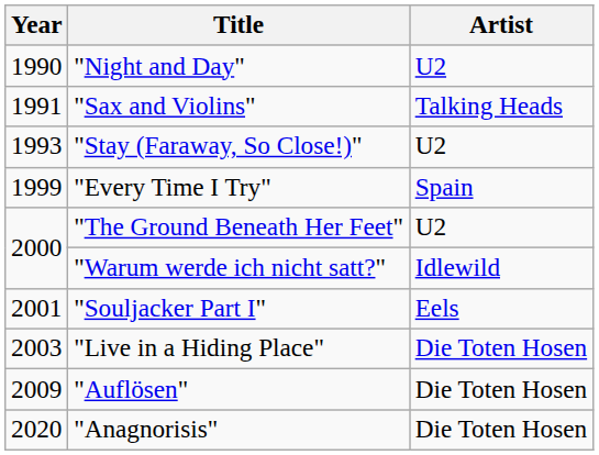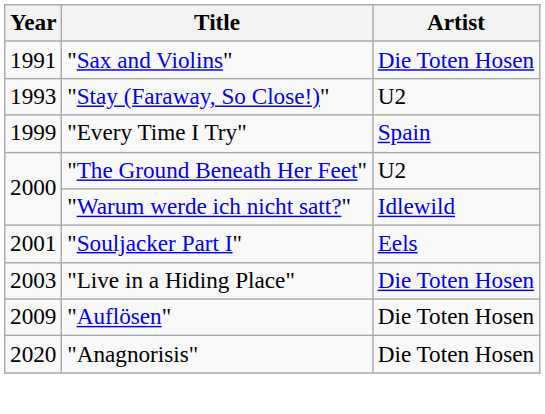- row: 1990 | "Night and Day" | U2
"Sax and Violins" | Artist: Talking Heads -> Die Toten Hosen
